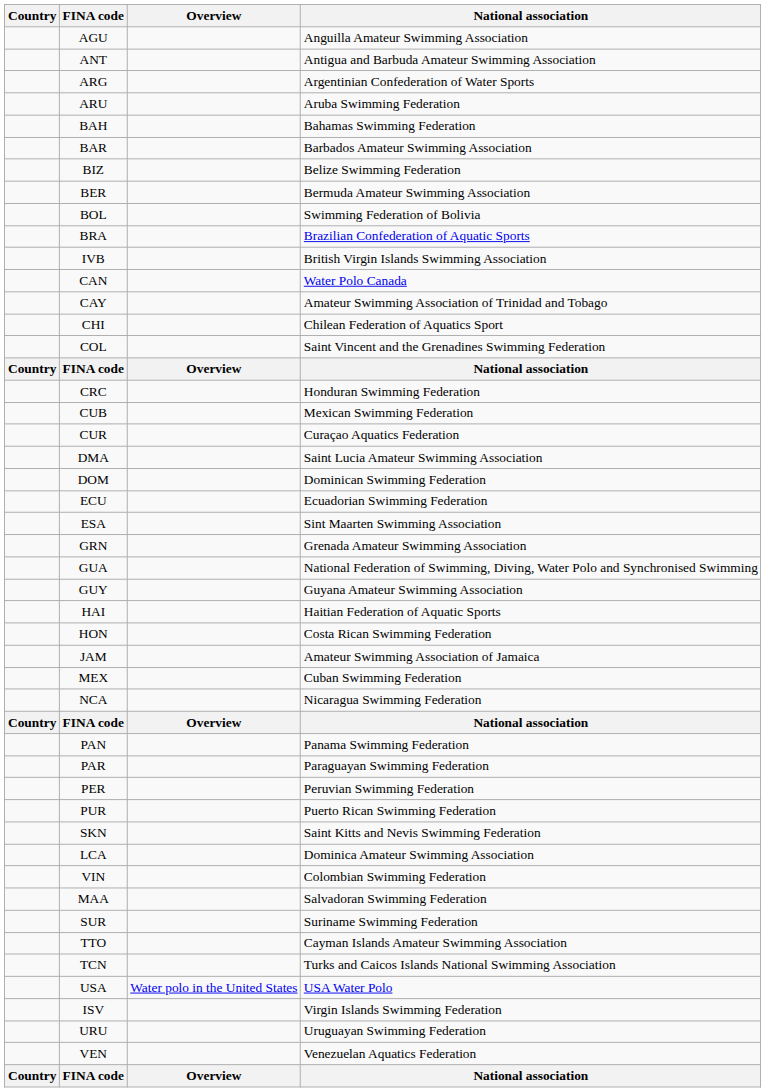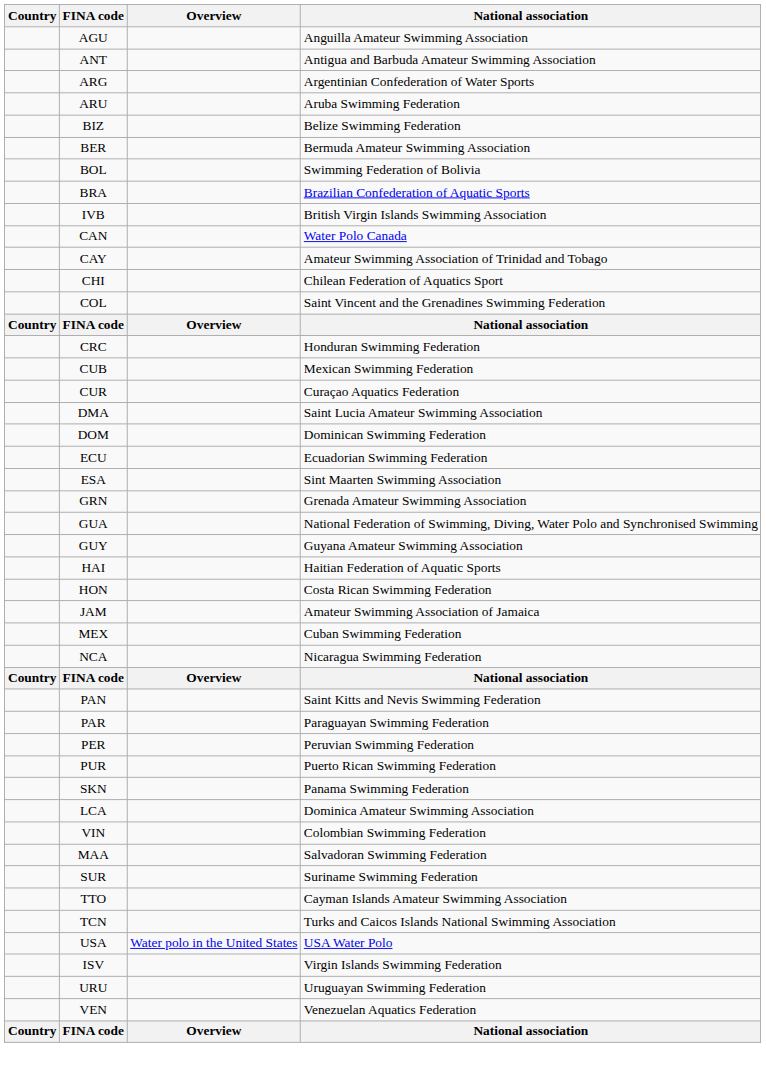- row: BAH | Bahamas Swimming Federation
- row: BAR | Barbados Amateur Swimming Association
PAN | National association: Panama Swimming Federation -> Saint Kitts and Nevis Swimming Federation
SKN | National association: Saint Kitts and Nevis Swimming Federation -> Panama Swimming Federation
